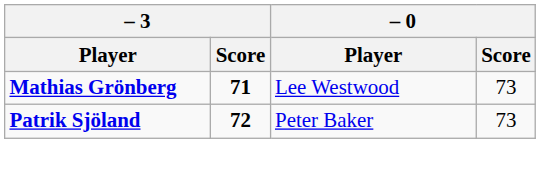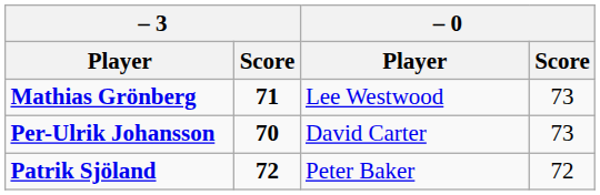+ row: Per-Ulrik Johansson | 70 | David Carter | 73
Patrik Sjöland | – 0 / Score: 73 -> 72
